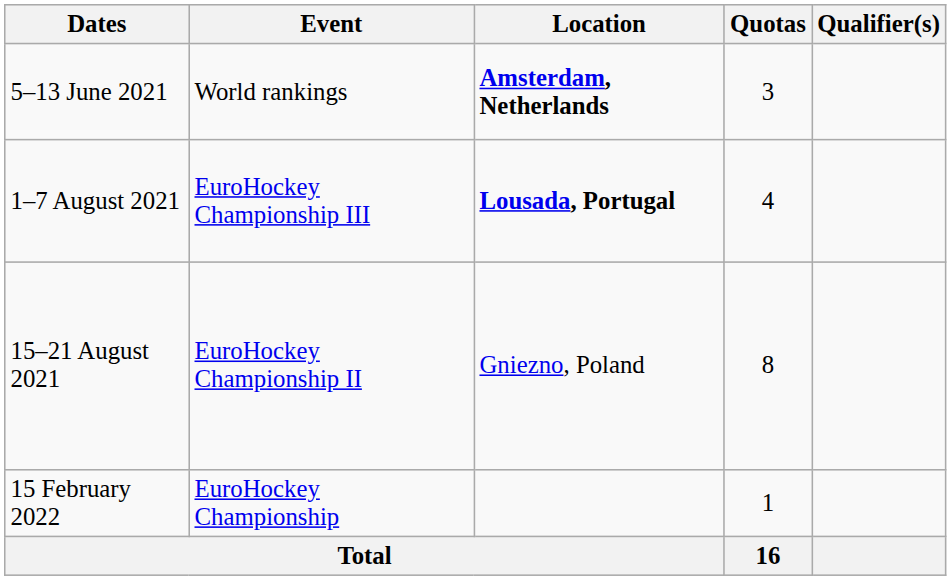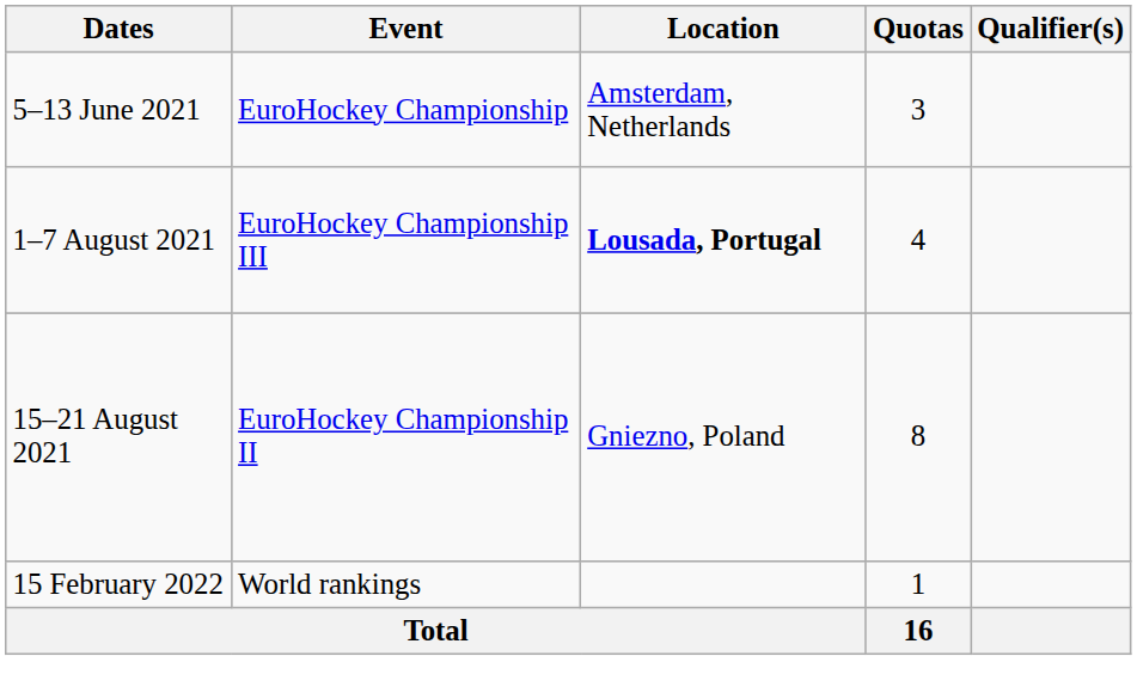5–13 June 2021 | Event: World rankings -> EuroHockey Championship
5–13 June 2021 | Location: bold -> normal
15 February 2022 | Event: EuroHockey Championship -> World rankings
